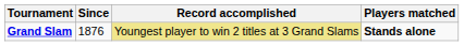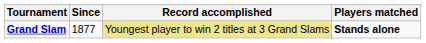Grand Slam | Since: 1876 -> 1877
